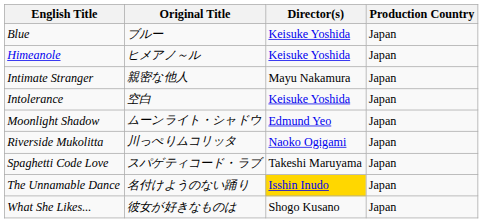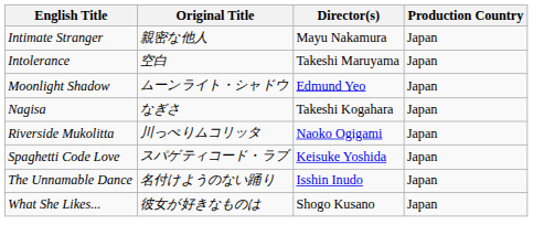- row: Blue | ブルー | Keisuke Yoshida | Japan
- row: Himeanole | ヒメアノ～ル | Keisuke Yoshida | Japan
Intolerance | Director(s): Keisuke Yoshida -> Takeshi Maruyama
+ row: Nagisa | なぎさ | Takeshi Kogahara | Japan
Spaghetti Code Love | Director(s): Takeshi Maruyama -> Keisuke Yoshida
The Unnamable Dance | Director(s): gold background -> no background
